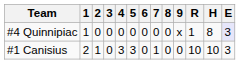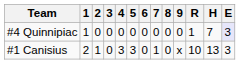#4 Quinnipiac | 9: x -> 0
#4 Quinnipiac | H: 8 -> 7
#1 Canisius | 9: 0 -> x
#1 Canisius | H: 10 -> 13
